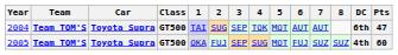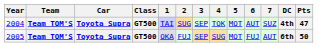- column: 8 | SUZ
2004 | 7: AUT -> SUZ
2004 | DC: 6th -> 4th
2005 | 7: SUZ -> AUT
2005 | DC: 4th -> 6th
2005 | Pts: 60 -> 50
